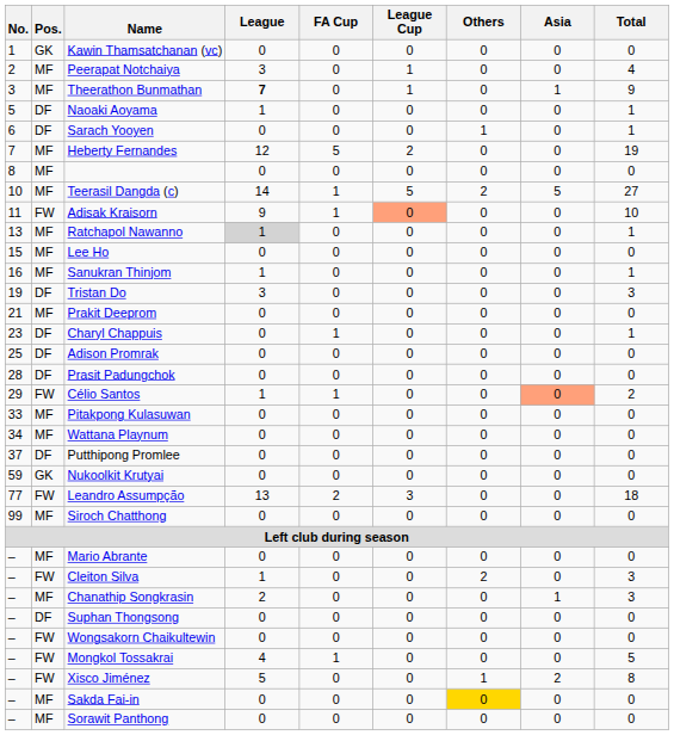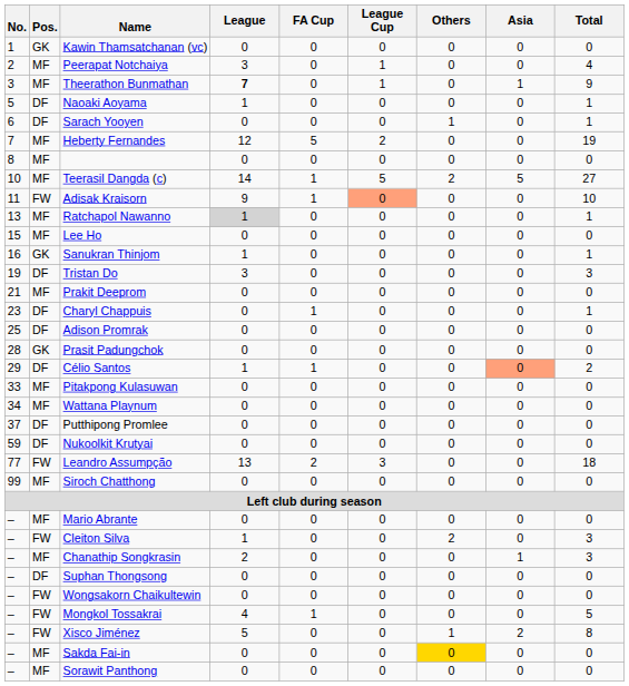Sanukran Thinjom | Pos.: MF -> GK
Prasit Padungchok | Pos.: DF -> GK
Célio Santos | Pos.: FW -> DF
Nukoolkit Krutyai | Pos.: GK -> DF
